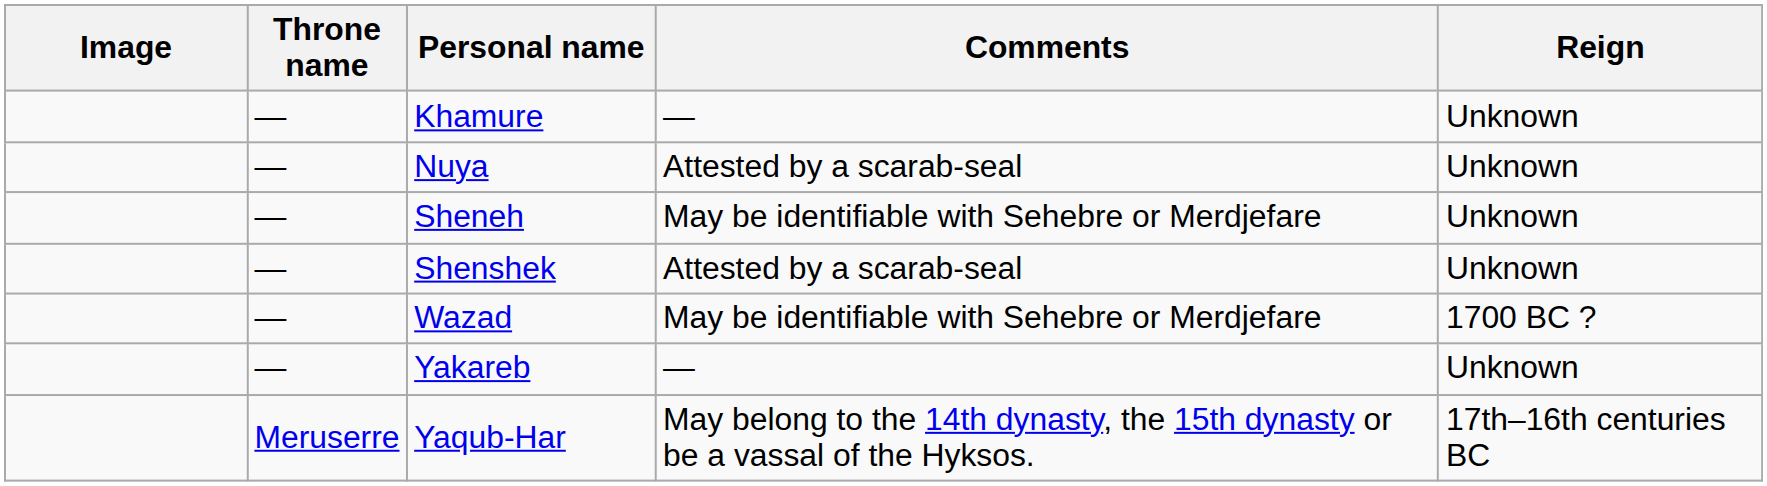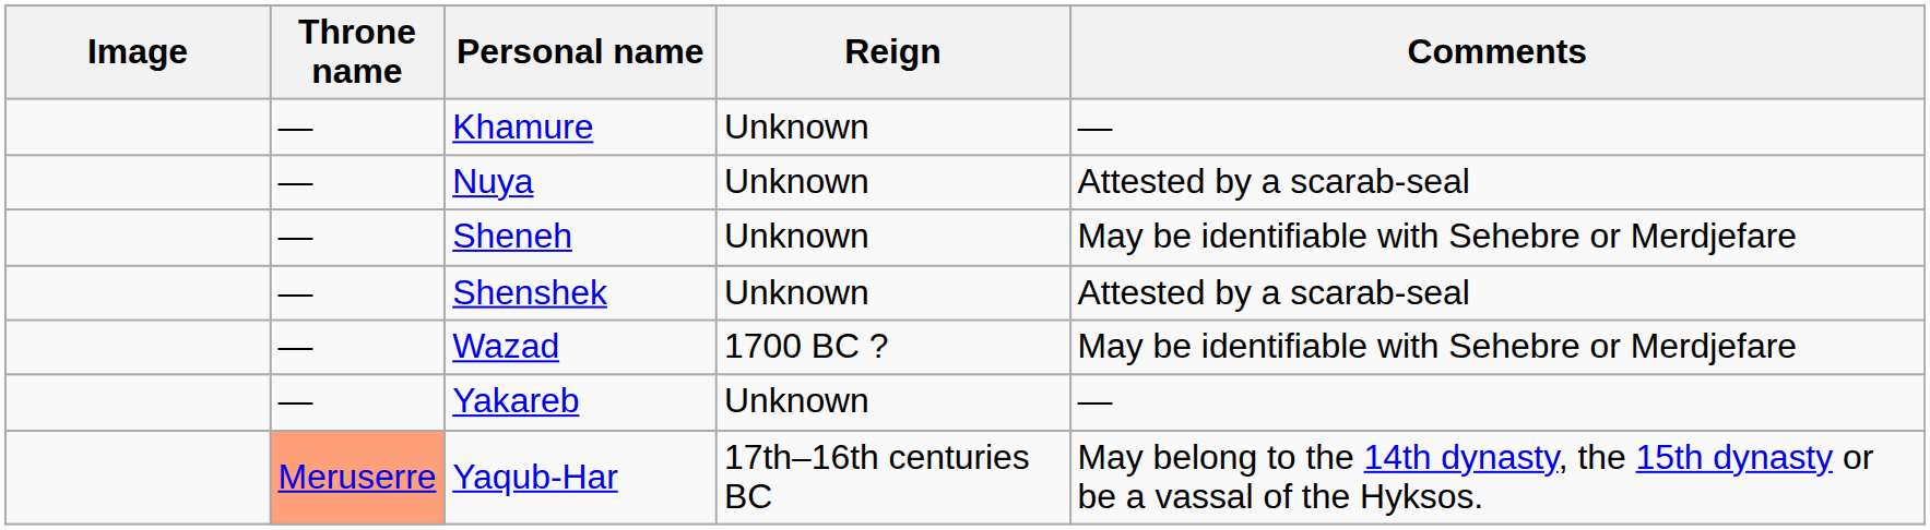columns swapped: Comments <-> Reign
Yaqub-Har | Throne name: no background -> lightsalmon background
